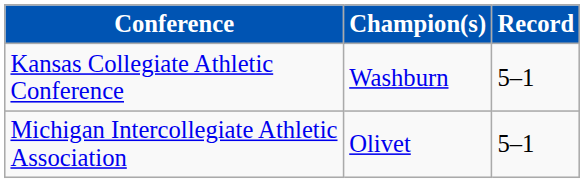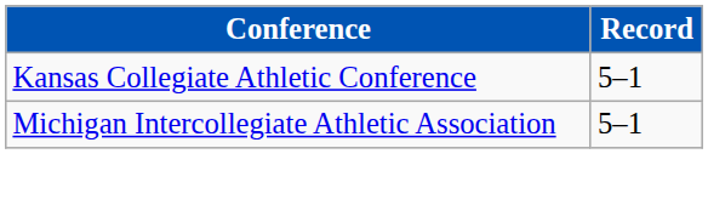- column: Champion(s) | Washburn | Olivet
